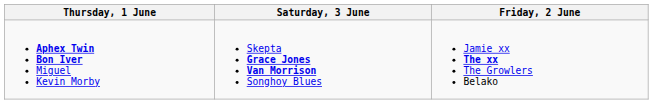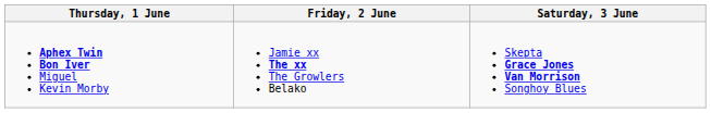columns swapped: Friday, 2 June <-> Saturday, 3 June
